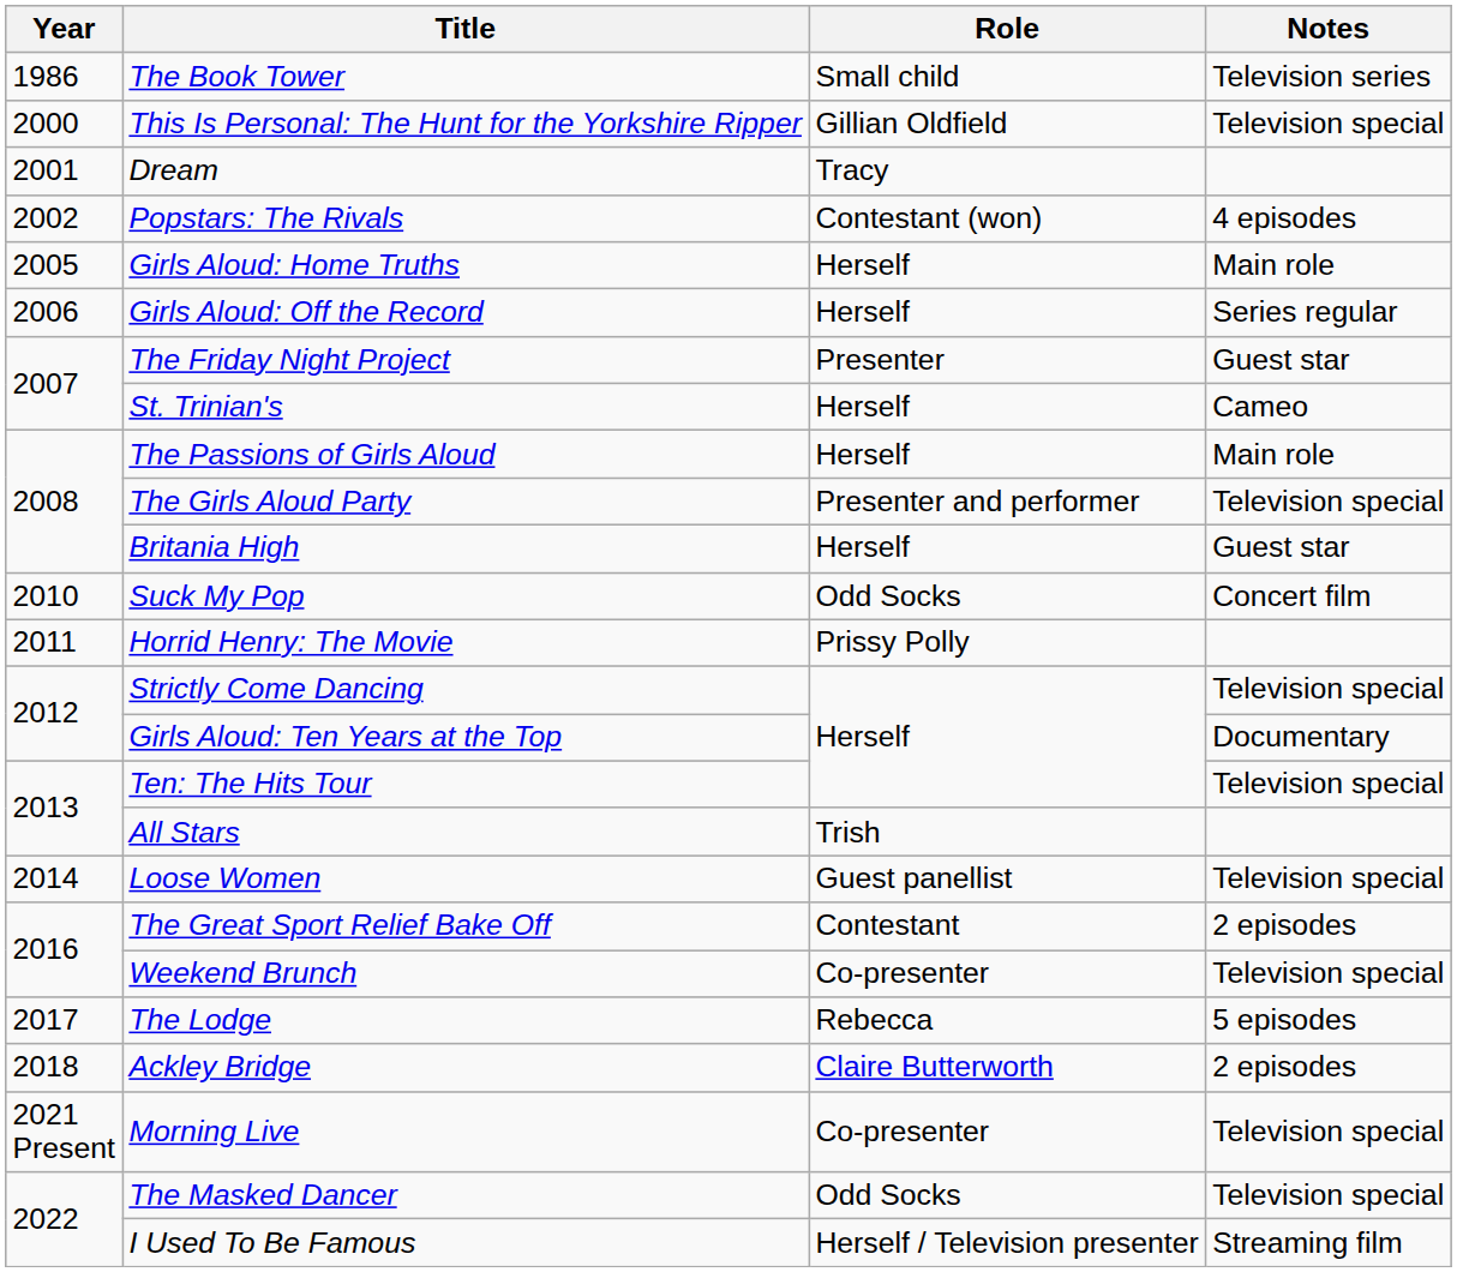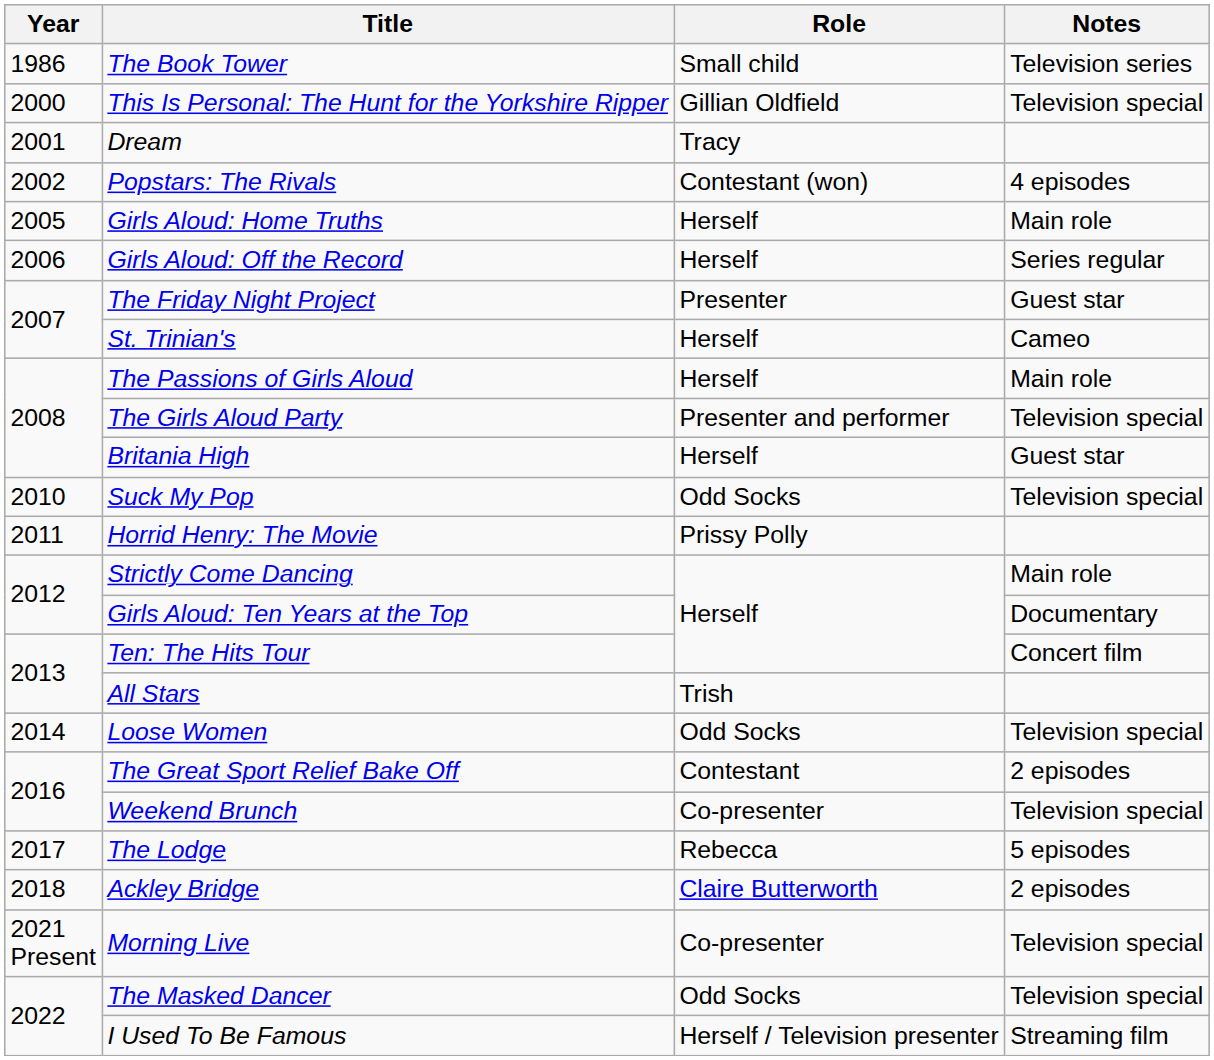Suck My Pop | Notes: Concert film -> Television special
Strictly Come Dancing | Notes: Television special -> Main role
Ten: The Hits Tour | Notes: Television special -> Concert film
Loose Women | Role: Guest panellist -> Odd Socks
